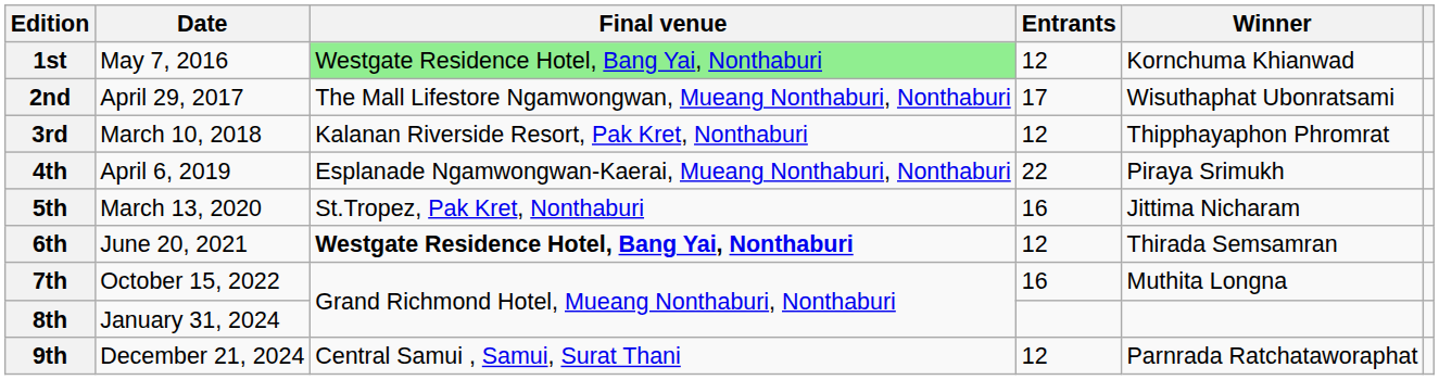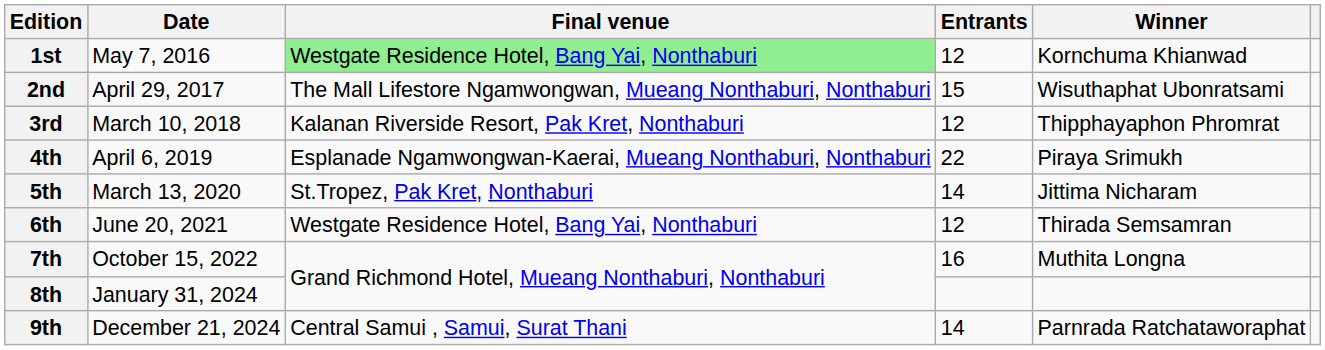2nd | Entrants: 17 -> 15
5th | Entrants: 16 -> 14
6th | Final venue: bold -> normal
9th | Entrants: 12 -> 14
